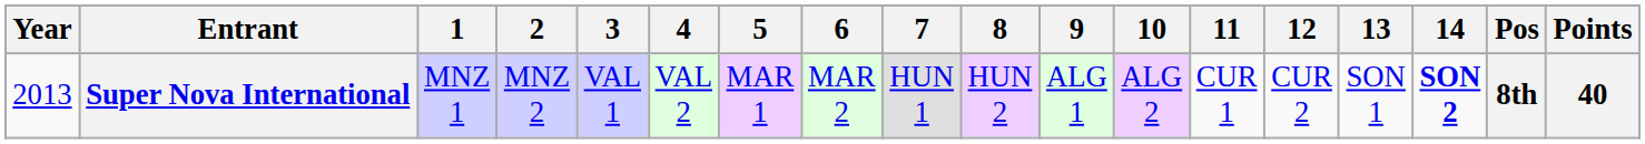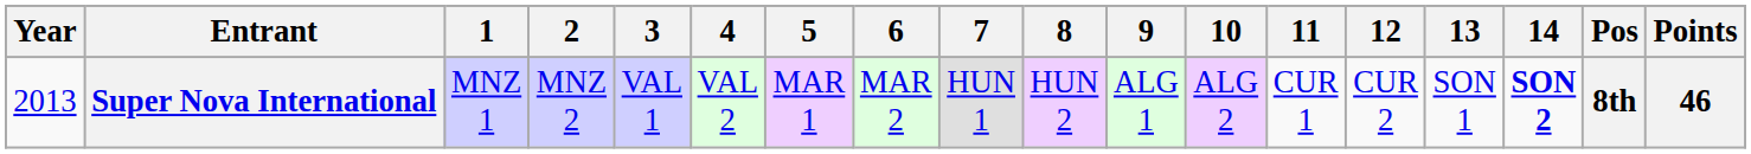Super Nova International | Points: 40 -> 46
